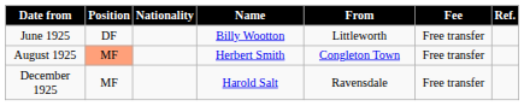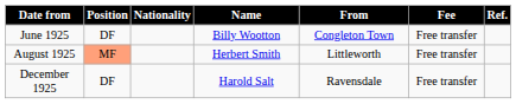June 1925 | From: Littleworth -> Congleton Town
August 1925 | From: Congleton Town -> Littleworth
December 1925 | Position: MF -> DF
